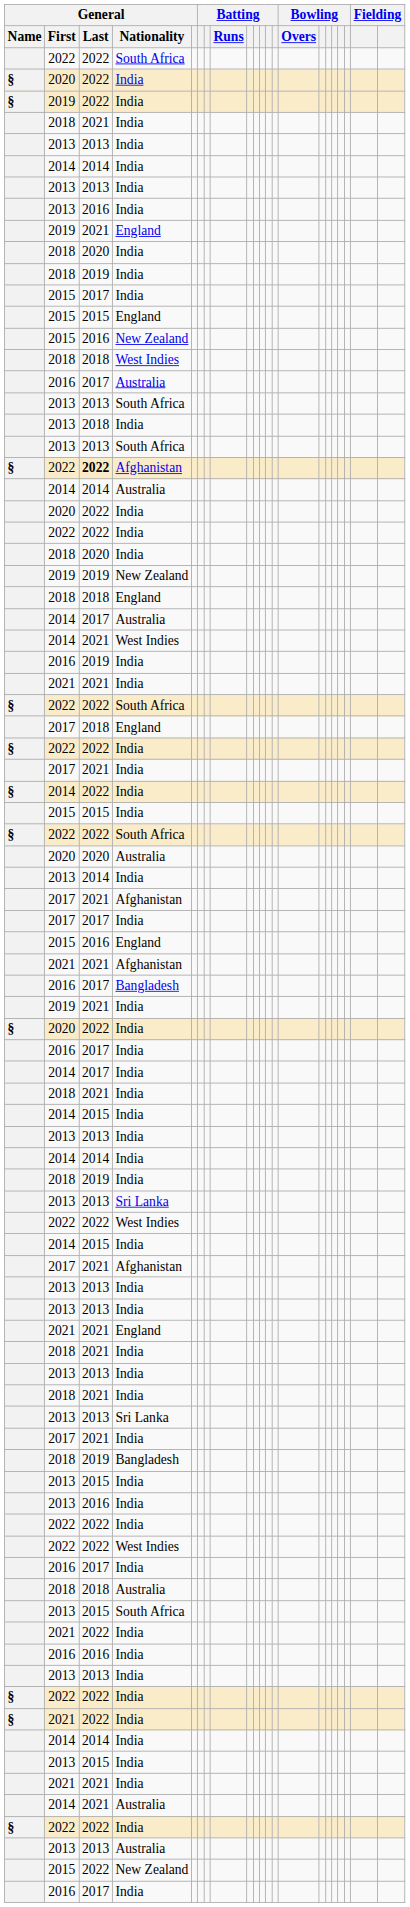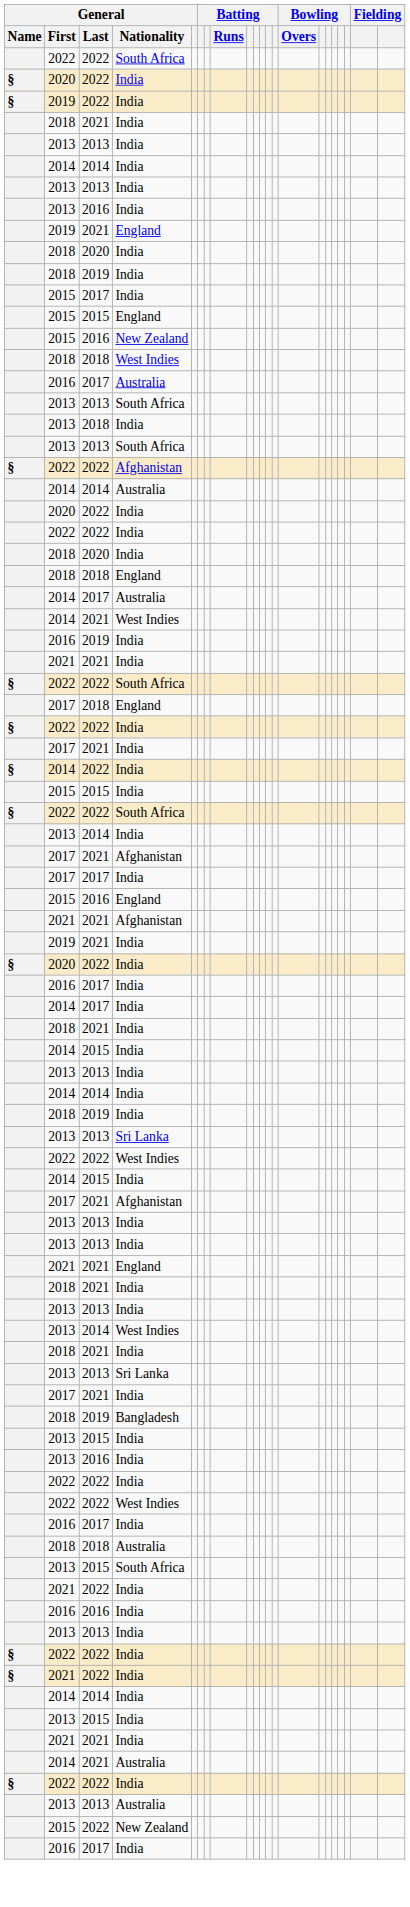2022 / Afghanistan | General / Last: bold -> normal
- row: 2019 | 2019 | New Zealand
- row: 2020 | 2020 | Australia
- row: 2016 | 2017 | Bangladesh
+ row: 2013 | 2014 | West Indies
